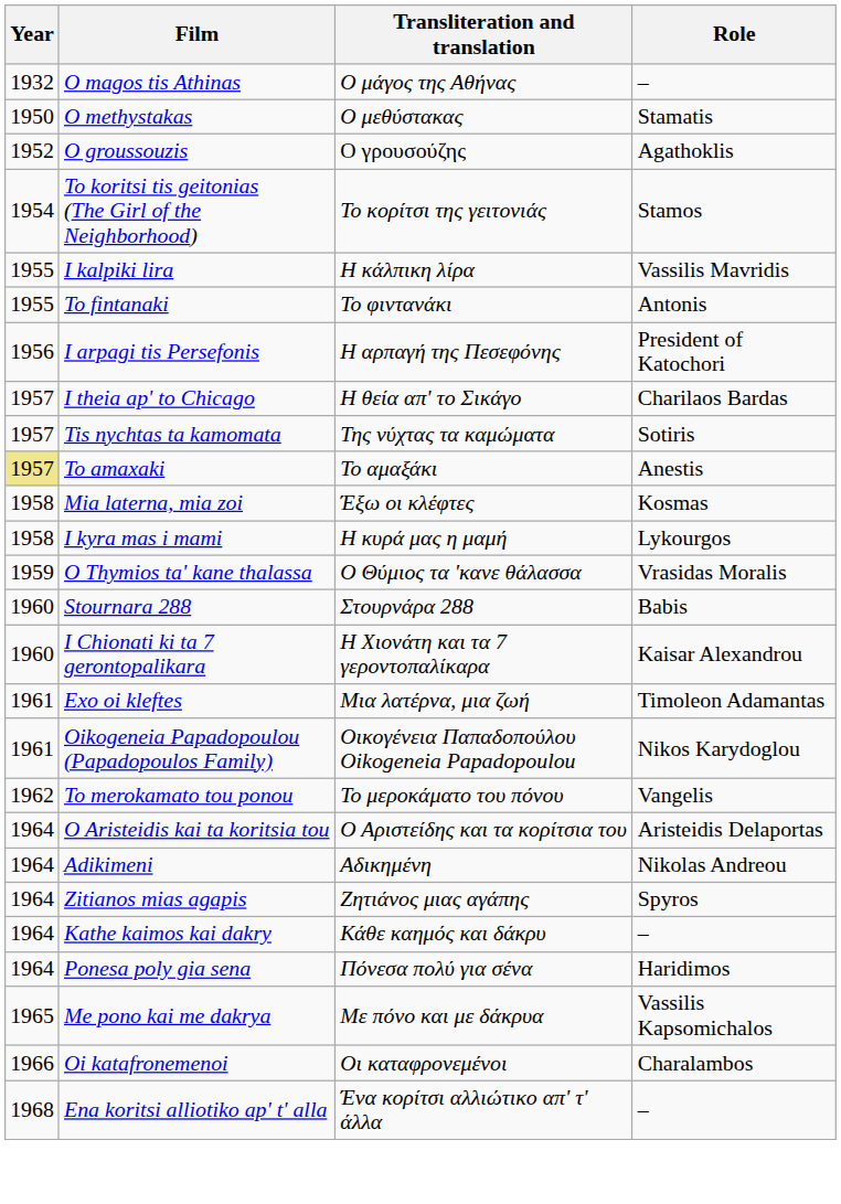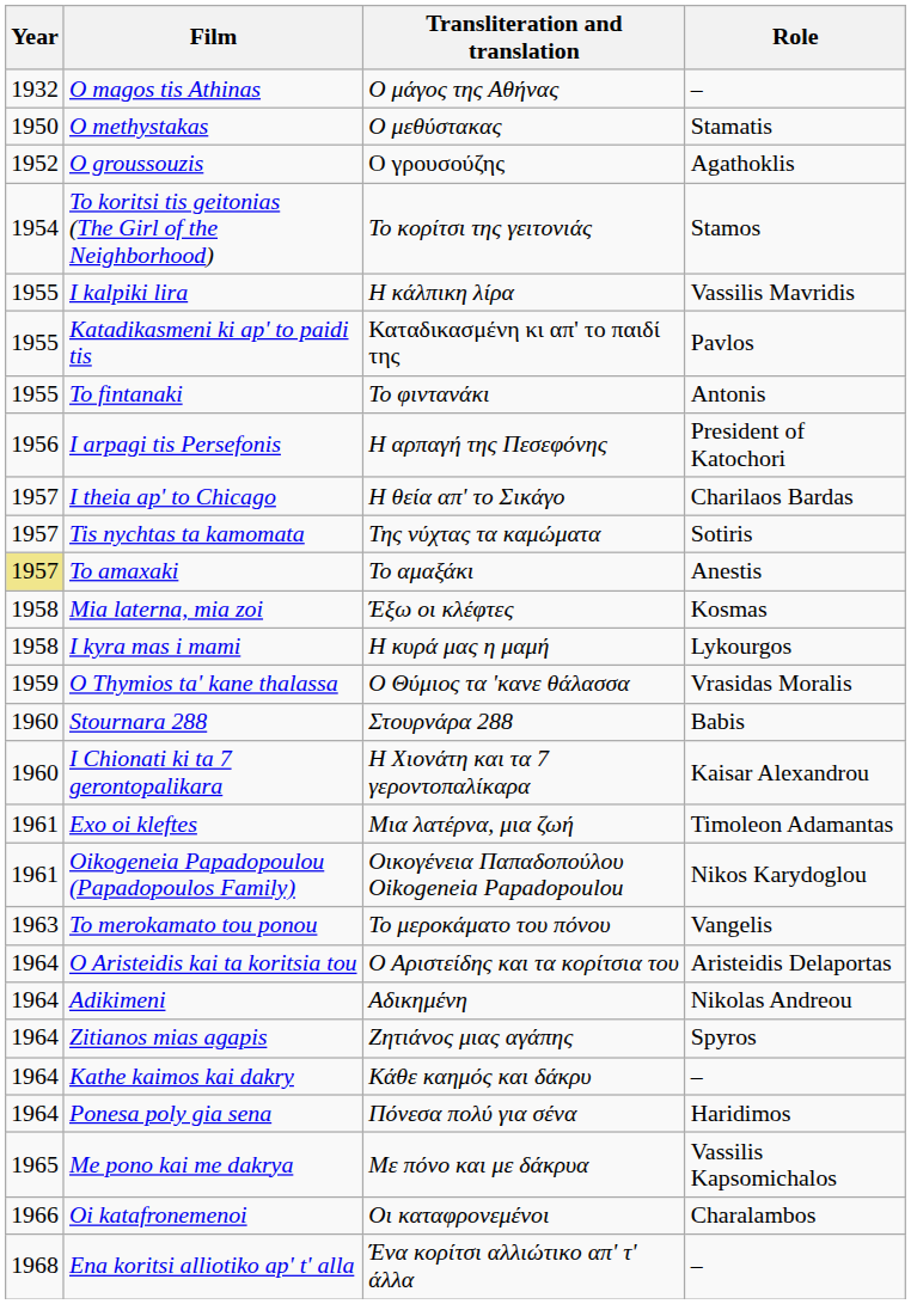+ row: 1955 | Katadikasmeni ki ap' to paidi tis | Καταδικασμένη κι απ' το παιδί της | Pavlos
To merokamato tou ponou | Year: 1962 -> 1963
